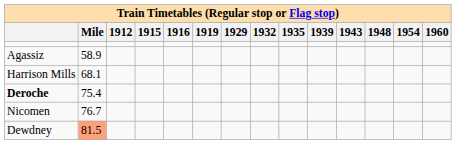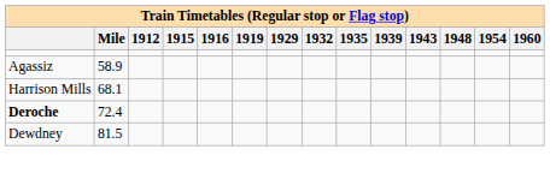Deroche | Mile: 75.4 -> 72.4
- row: Nicomen | 76.7
Dewdney | Mile: lightsalmon background -> no background
